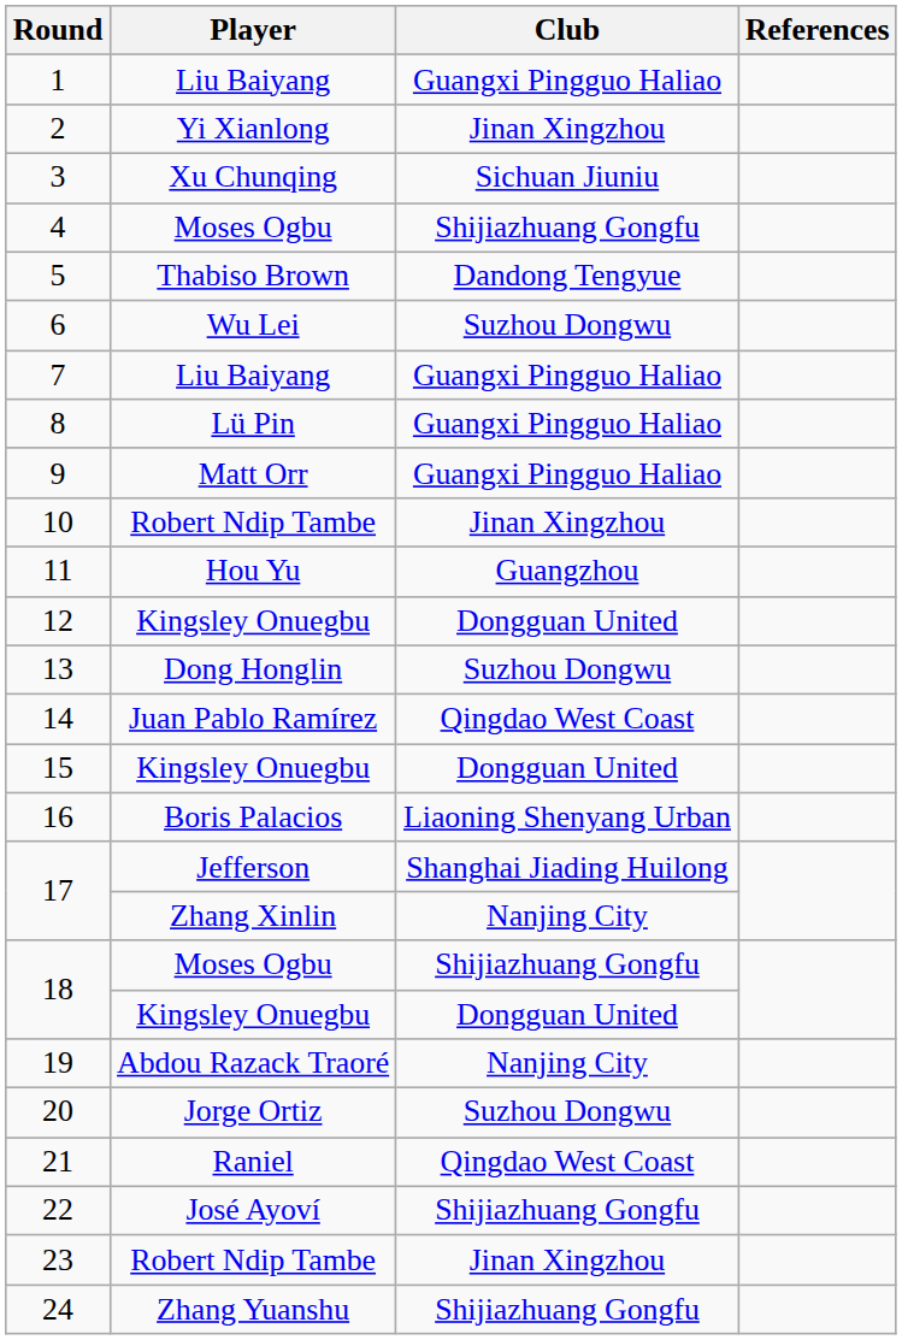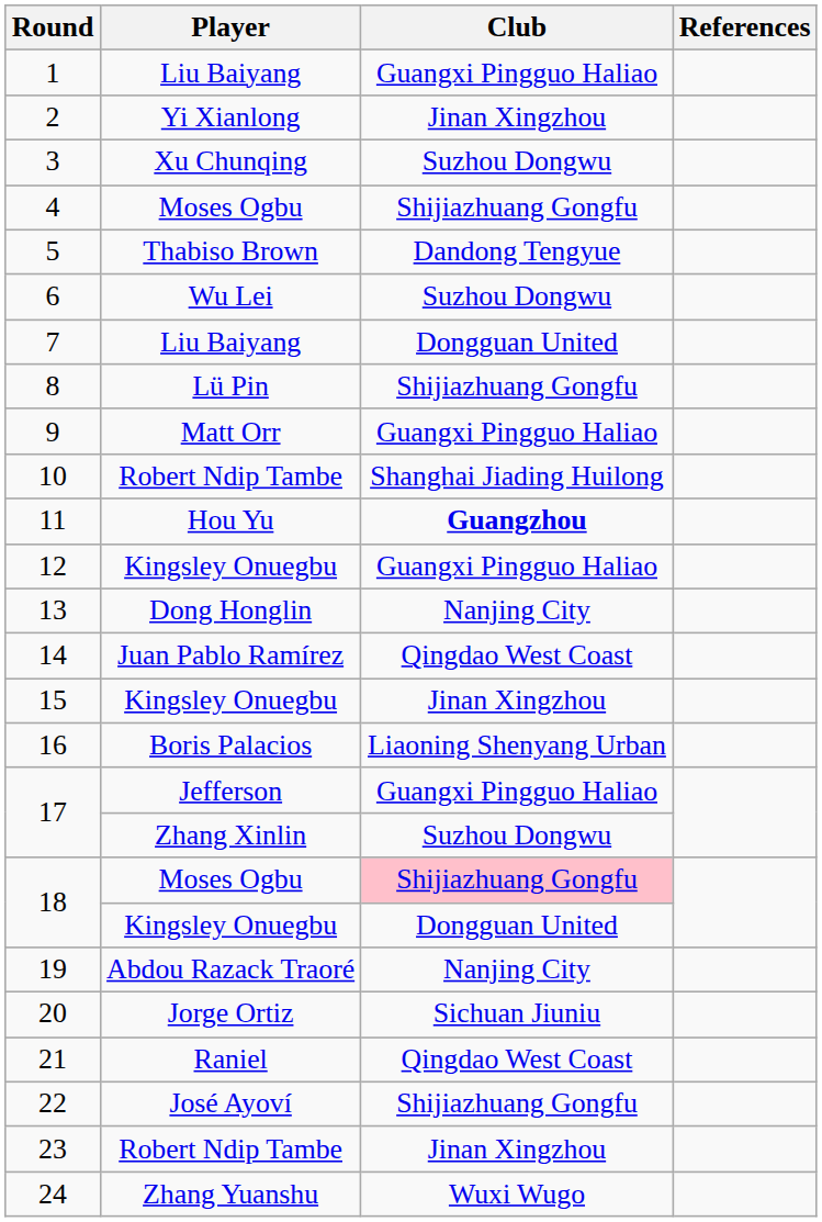3 | Club: Sichuan Jiuniu -> Suzhou Dongwu
7 | Club: Guangxi Pingguo Haliao -> Dongguan United
8 | Club: Guangxi Pingguo Haliao -> Shijiazhuang Gongfu
10 | Club: Jinan Xingzhou -> Shanghai Jiading Huilong
11 | Club: normal -> bold
12 | Club: Dongguan United -> Guangxi Pingguo Haliao
13 | Club: Suzhou Dongwu -> Nanjing City
15 | Club: Dongguan United -> Jinan Xingzhou
17 / Jefferson | Club: Shanghai Jiading Huilong -> Guangxi Pingguo Haliao
17 / Zhang Xinlin | Club: Nanjing City -> Suzhou Dongwu
18 / Moses Ogbu | Club: no background -> pink background
20 | Club: Suzhou Dongwu -> Sichuan Jiuniu
24 | Club: Shijiazhuang Gongfu -> Wuxi Wugo
